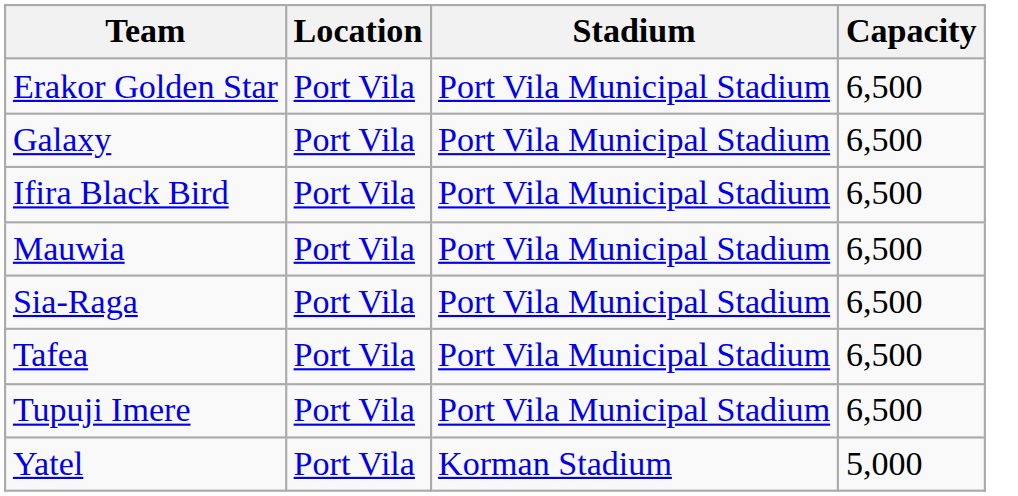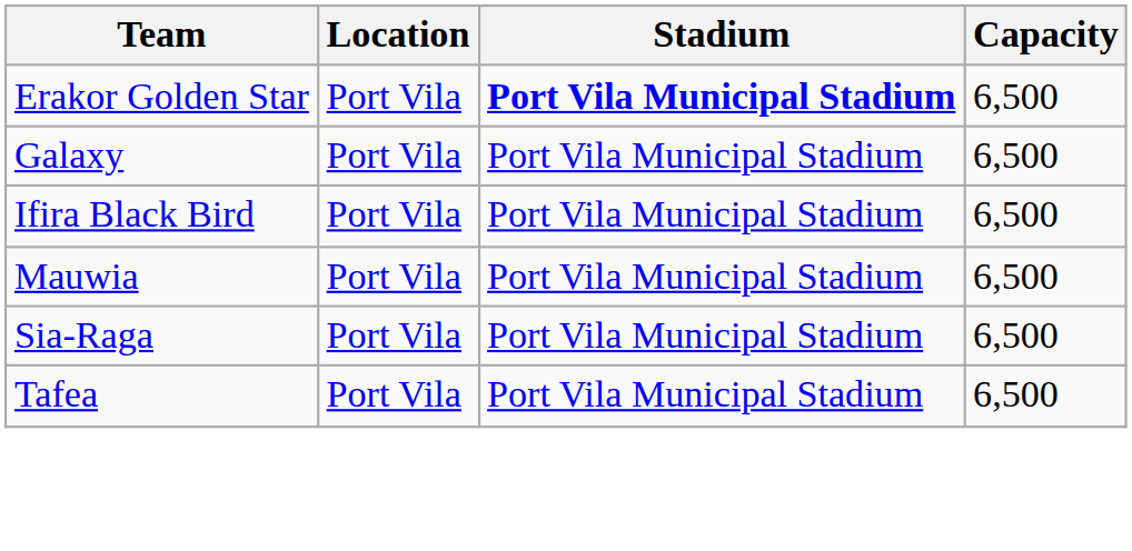Erakor Golden Star | Stadium: normal -> bold
- row: Tupuji Imere | Port Vila | Port Vila Municipal Stadium | 6,500
- row: Yatel | Port Vila | Korman Stadium | 5,000
